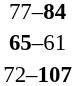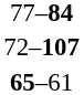rows swapped: 72–107 <-> 65–61
